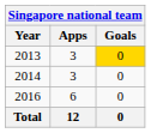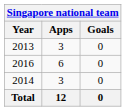2013 | Goals: gold background -> no background
rows swapped: 2014 <-> 2016
